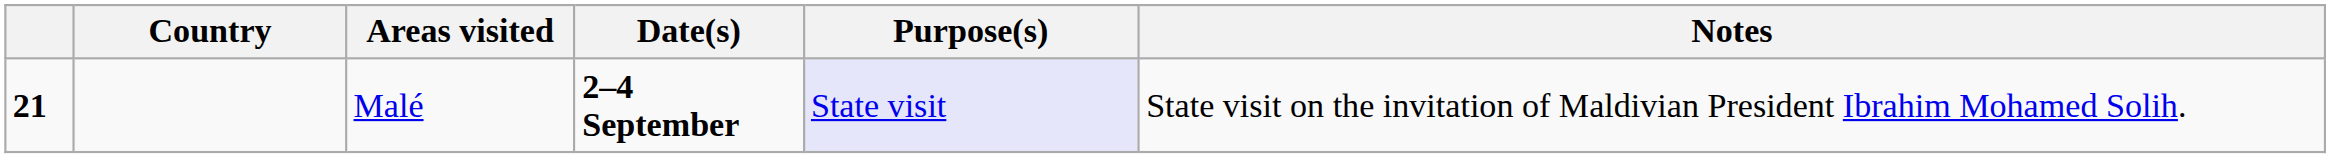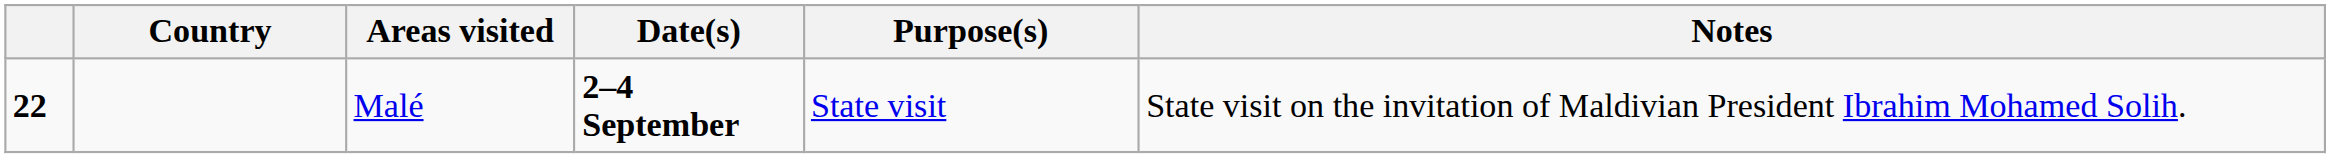Malé | column 1: 21 -> 22
Malé | Purpose(s): lavender background -> no background
